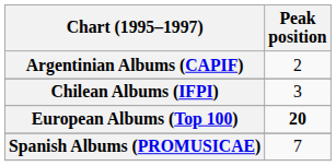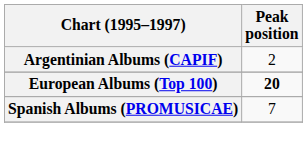- row: Chilean Albums (IFPI) | 3
